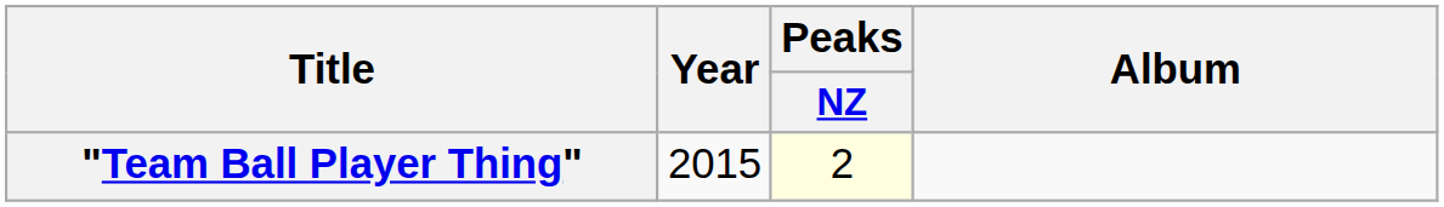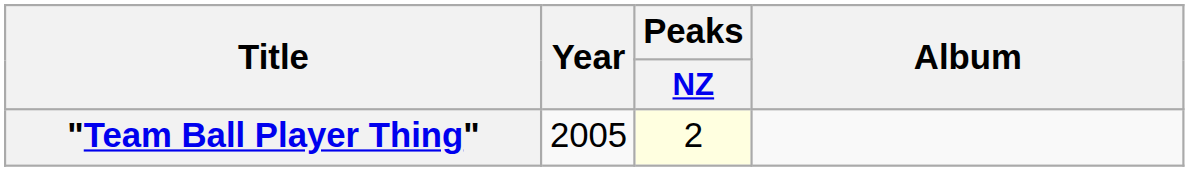"Team Ball Player Thing" | Year: 2015 -> 2005
